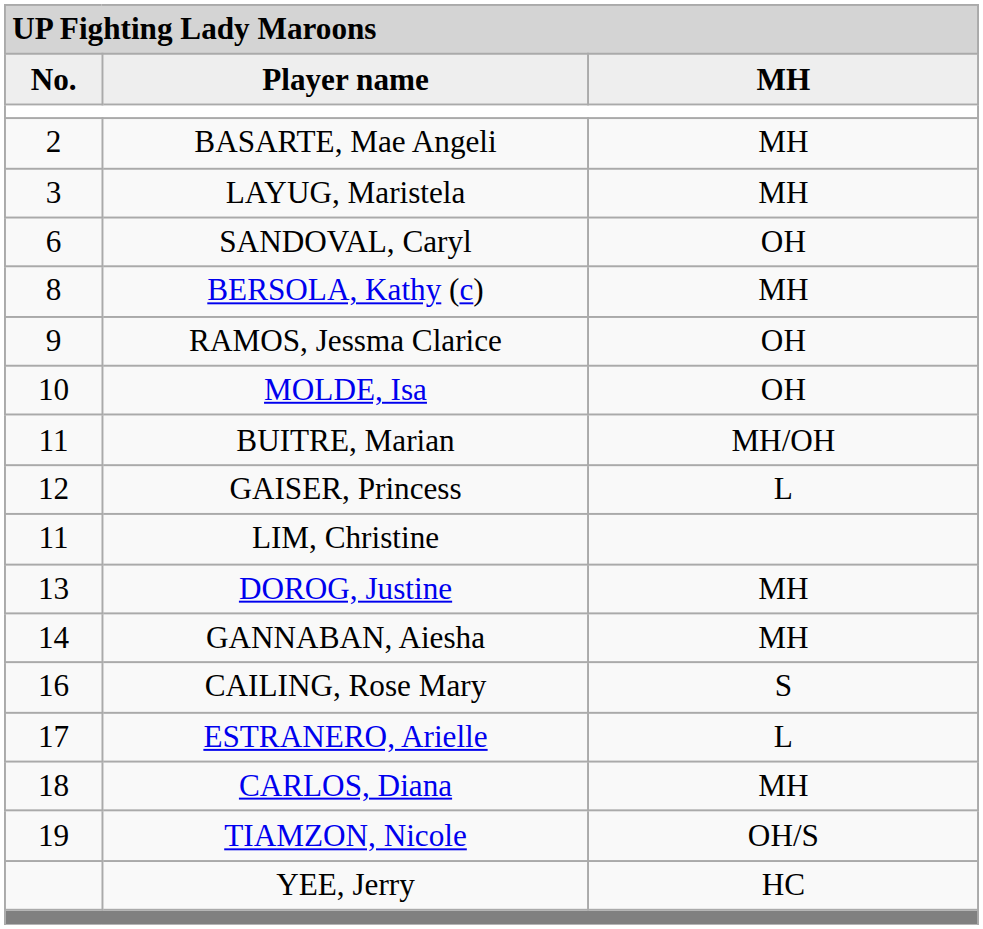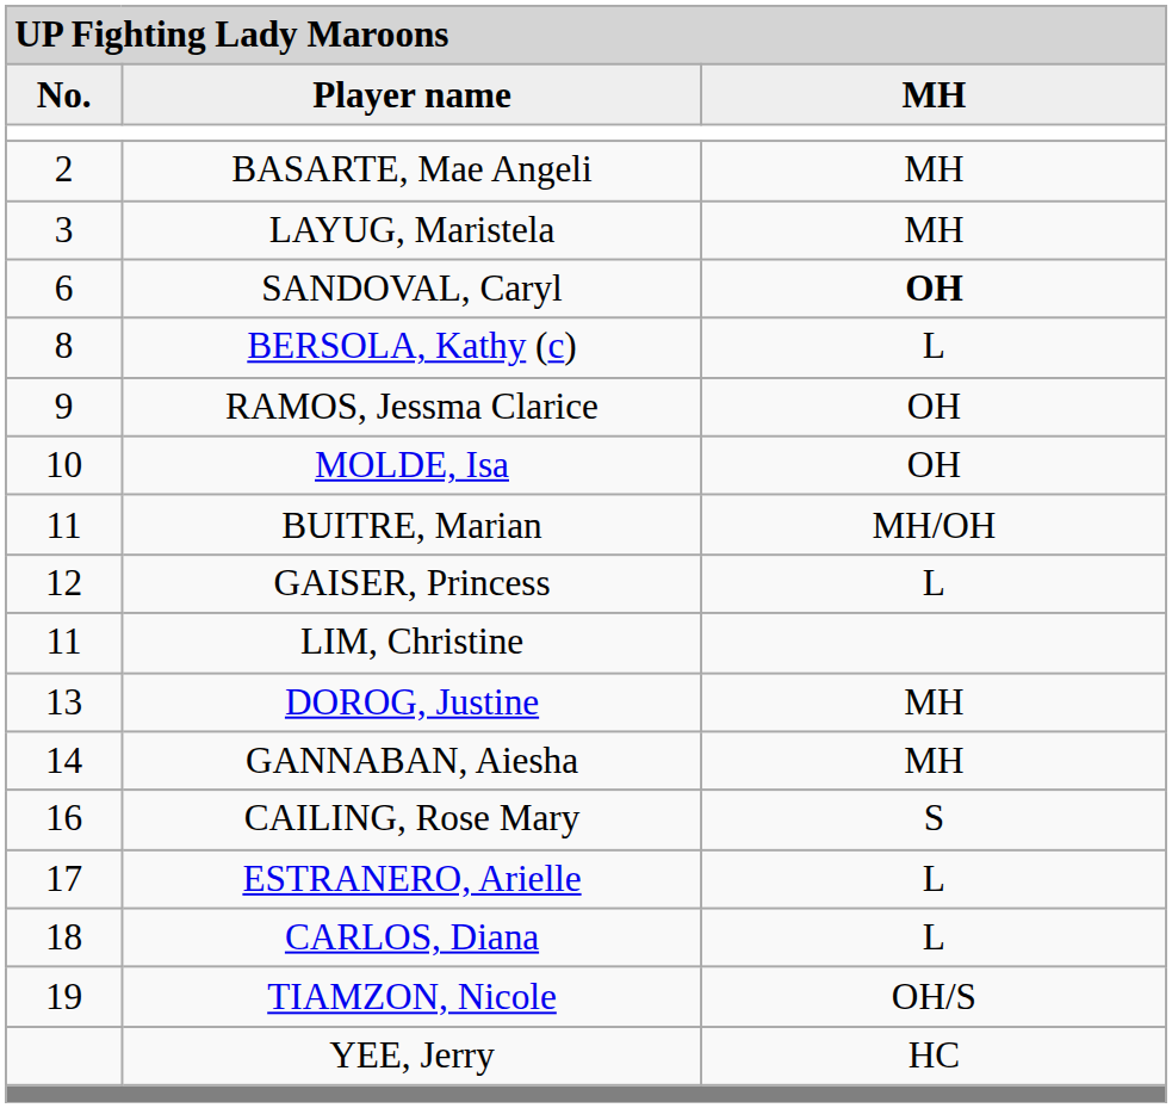SANDOVAL, Caryl | column 3: normal -> bold
BERSOLA, Kathy (c) | column 3: MH -> L
CARLOS, Diana | column 3: MH -> L
